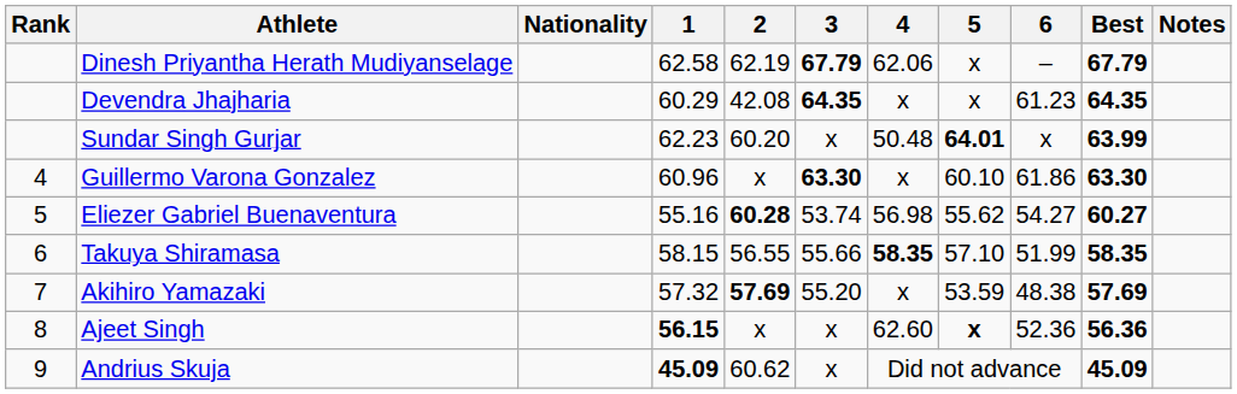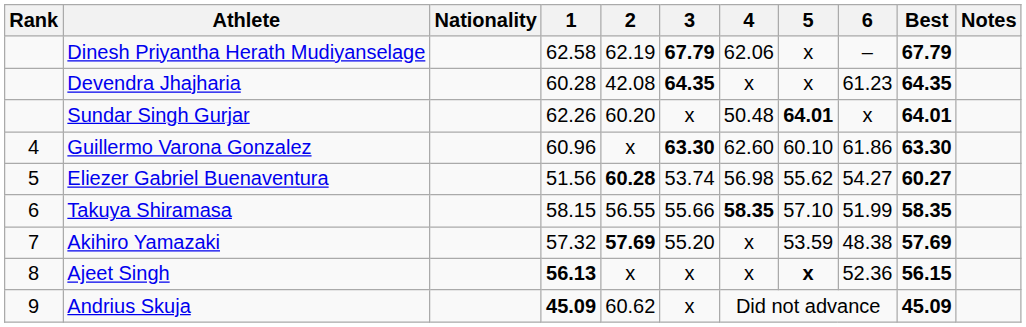Devendra Jhajharia | 1: 60.29 -> 60.28
Sundar Singh Gurjar | 1: 62.23 -> 62.26
Sundar Singh Gurjar | Best: 63.99 -> 64.01
Guillermo Varona Gonzalez | 4: x -> 62.60
Eliezer Gabriel Buenaventura | 1: 55.16 -> 51.56
Ajeet Singh | 1: 56.15 -> 56.13
Ajeet Singh | 4: 62.60 -> x
Ajeet Singh | Best: 56.36 -> 56.15
